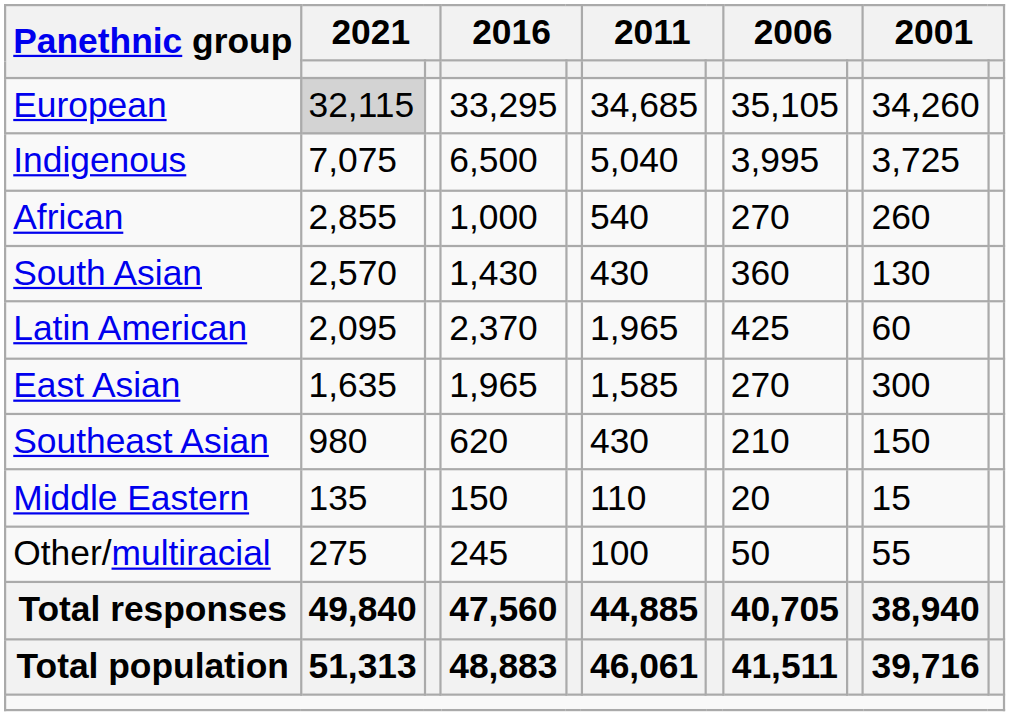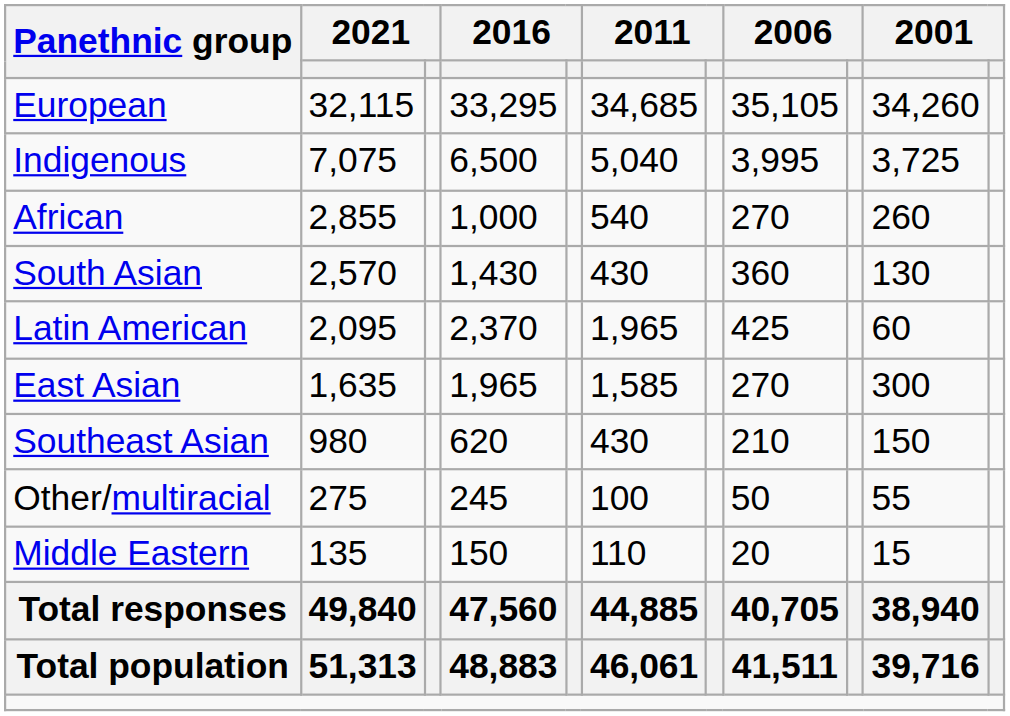European | column 2: lightgrey background -> no background
rows swapped: Middle Eastern <-> Other/multiracial
